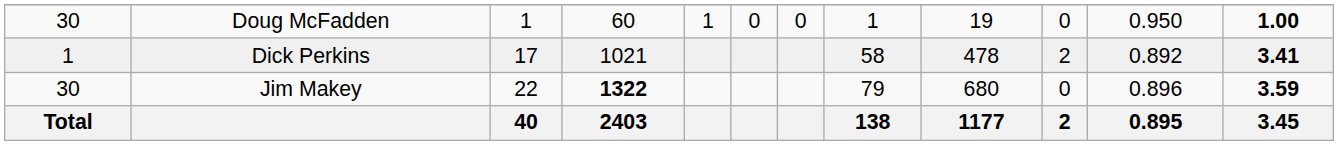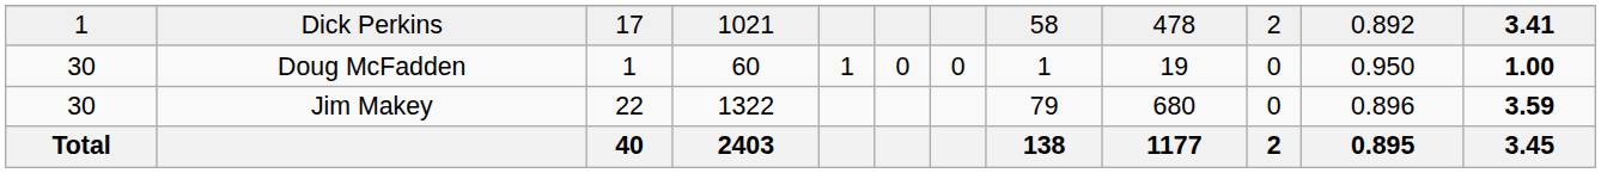rows swapped: Doug McFadden <-> Dick Perkins
Jim Makey | column 4: bold -> normal
